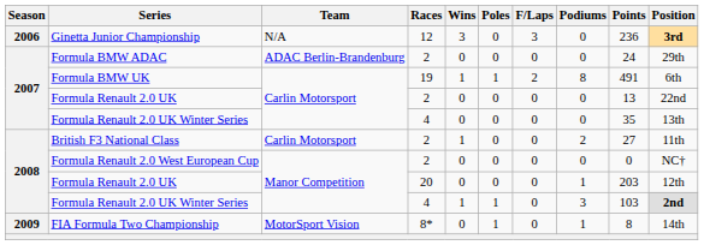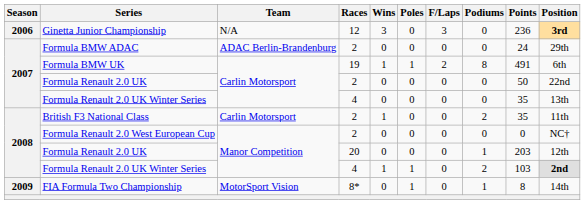Formula Renault 2.0 UK / Carlin Motorsport | Points: 13 -> 50
British F3 National Class | Points: 27 -> 35
Formula Renault 2.0 UK Winter Series / Manor Competition | Podiums: 3 -> 2
